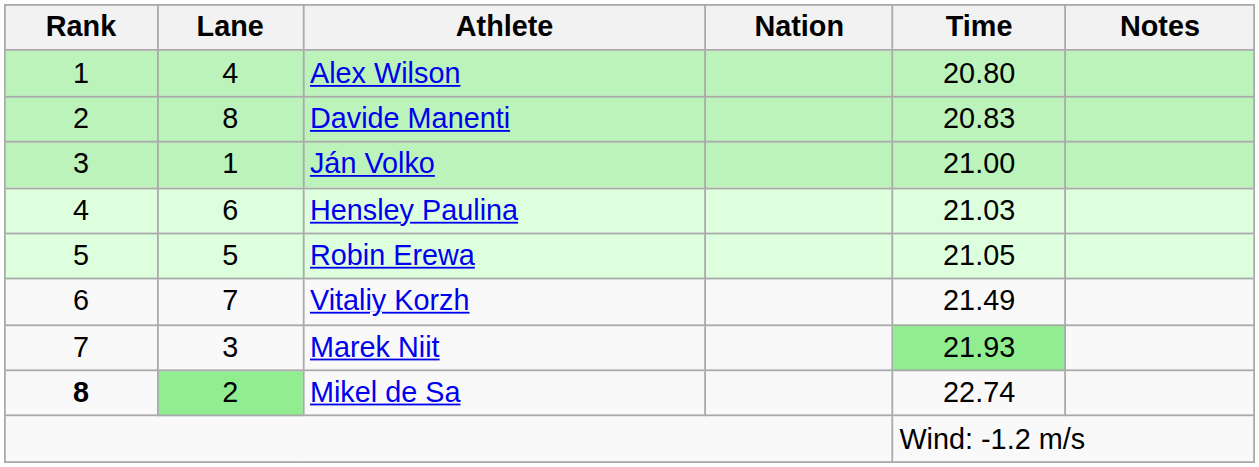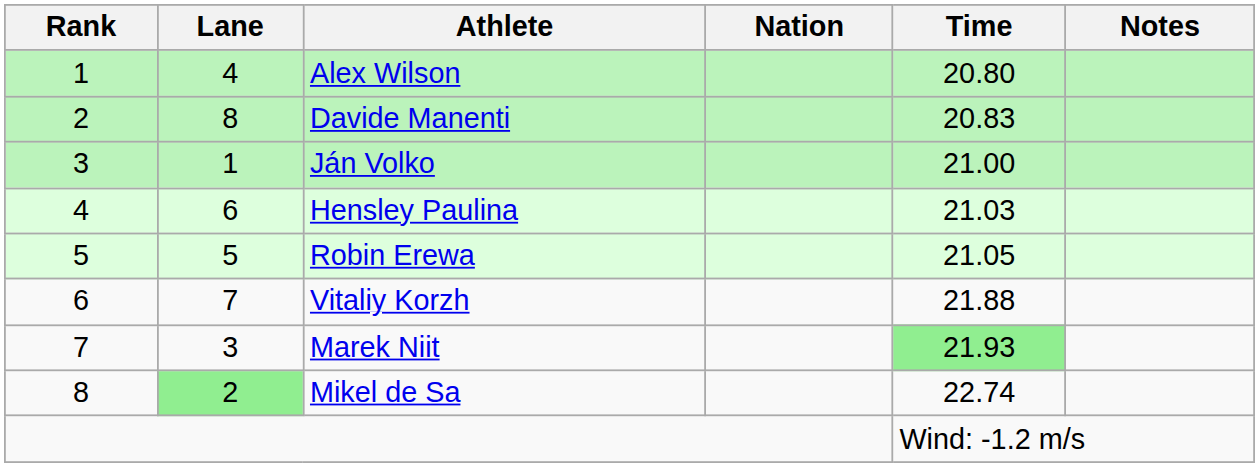Vitaliy Korzh | Time: 21.49 -> 21.88
Mikel de Sa | Rank: bold -> normal
